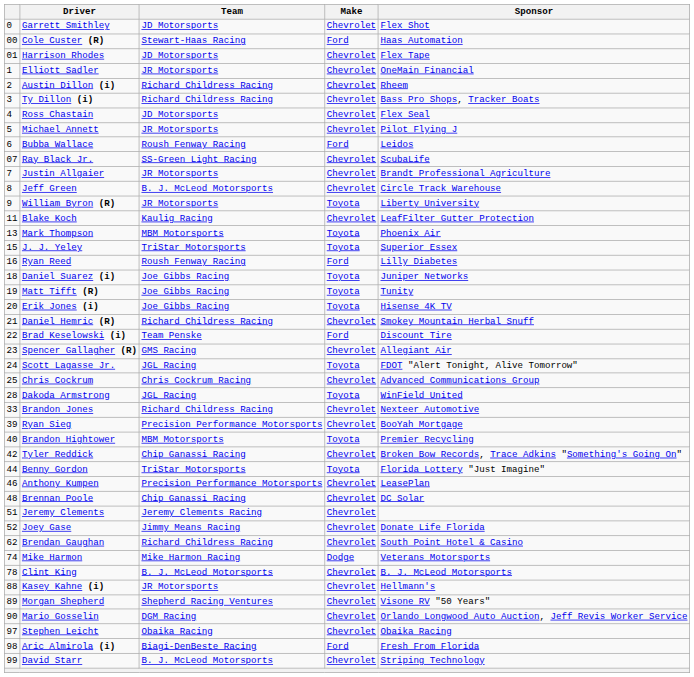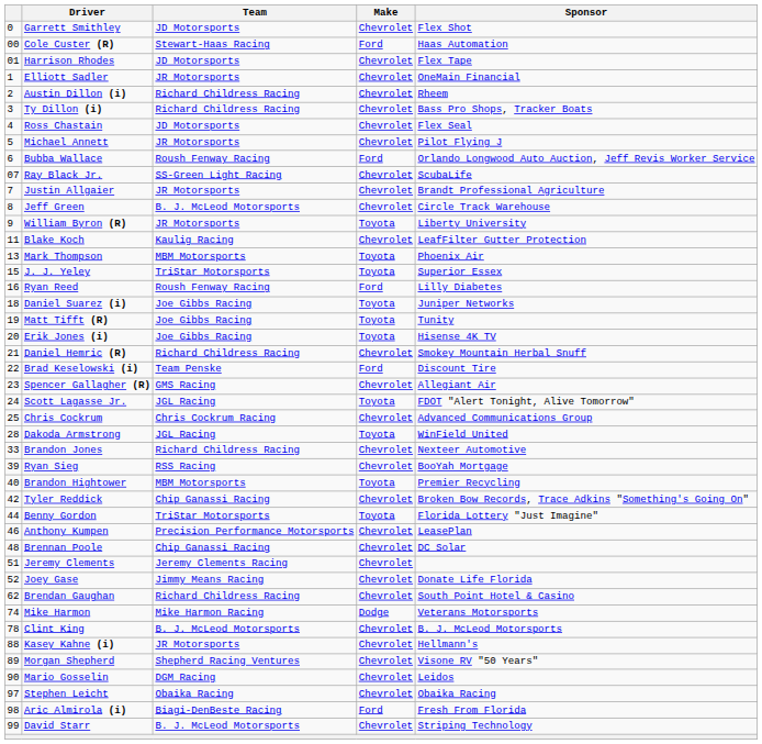Bubba Wallace | Sponsor: Leidos -> Orlando Longwood Auto Auction, Jeff Revis Worker Service
Ryan Sieg | Team: Precision Performance Motorsports -> RSS Racing
Mario Gosselin | Sponsor: Orlando Longwood Auto Auction, Jeff Revis Worker Service -> Leidos
